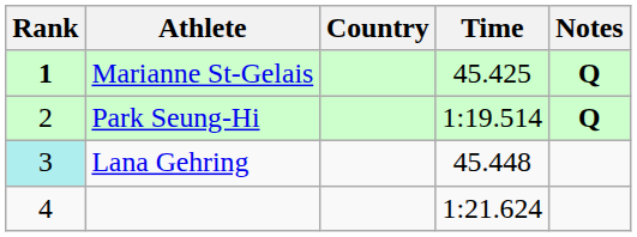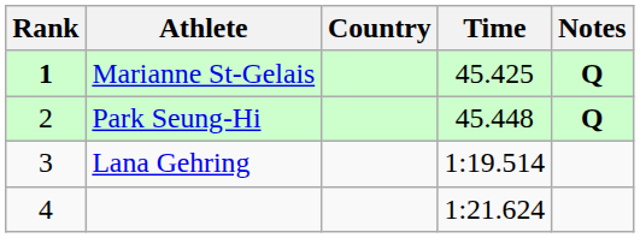Park Seung-Hi | Time: 1:19.514 -> 45.448
Lana Gehring | Rank: paleturquoise background -> no background
Lana Gehring | Time: 45.448 -> 1:19.514
